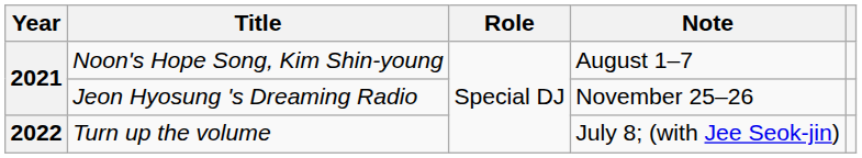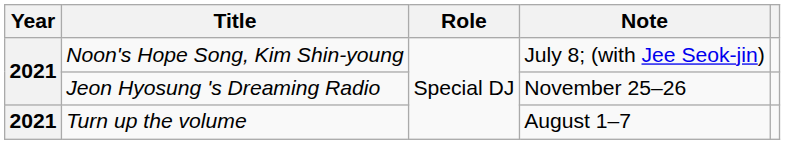Noon's Hope Song, Kim Shin-young | Note: August 1–7 -> July 8; (with Jee Seok-jin)
Turn up the volume | Year: 2022 -> 2021
Turn up the volume | Note: July 8; (with Jee Seok-jin) -> August 1–7
